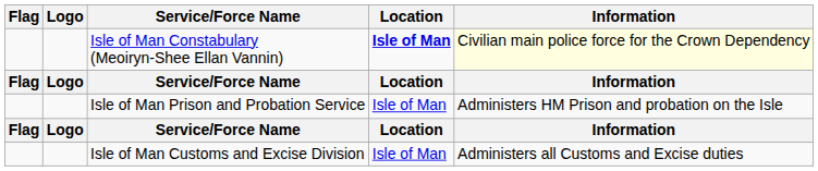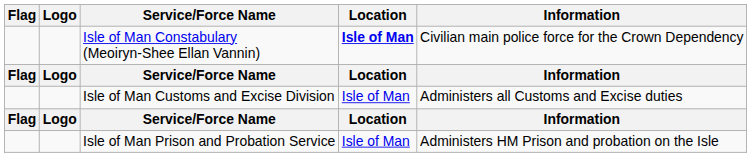Isle of Man Constabulary (Meoiryn-Shee Ellan Vannin) | Information: lightyellow background -> no background
rows swapped: Isle of Man Customs and Excise Division <-> Isle of Man Prison and Probation Service
